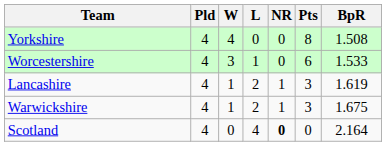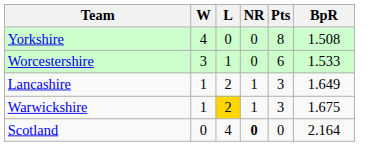- column: Pld | 4 | 4 | 4 | 4 | 4
Lancashire | BpR: 1.619 -> 1.649
Warwickshire | L: no background -> gold background
